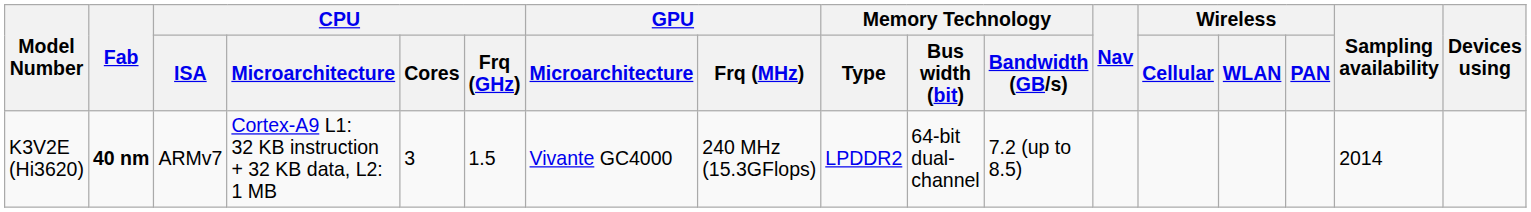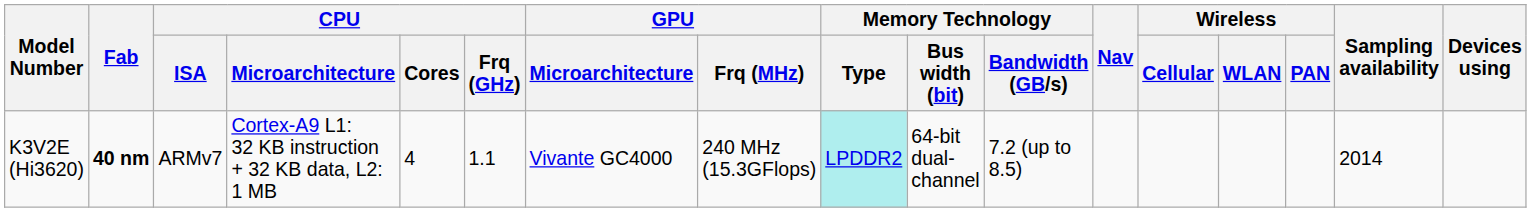K3V2E (Hi3620) | CPU / Cores: 3 -> 4
K3V2E (Hi3620) | CPU / Frq (GHz): 1.5 -> 1.1
K3V2E (Hi3620) | Memory Technology / Type: no background -> paleturquoise background
